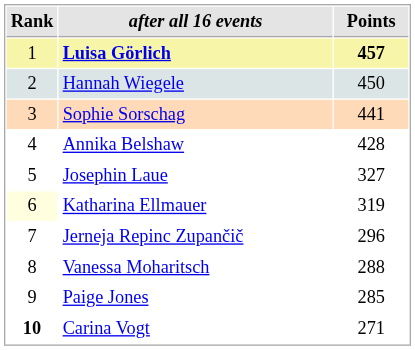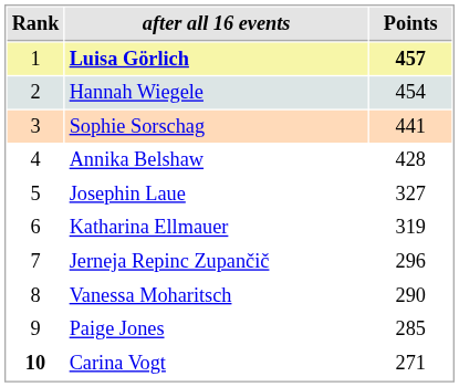Hannah Wiegele | Points: 450 -> 454
Katharina Ellmauer | Rank: lightyellow background -> no background
Vanessa Moharitsch | Points: 288 -> 290
